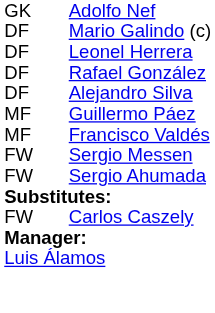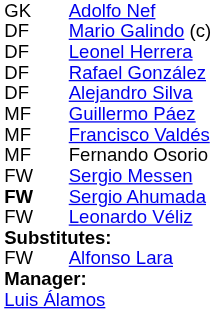+ row: MF | Fernando Osorio
Sergio Ahumada | column 1: normal -> bold
+ row: FW | Leonardo Véliz
- row: FW | Carlos Caszely
+ row: FW | Alfonso Lara
